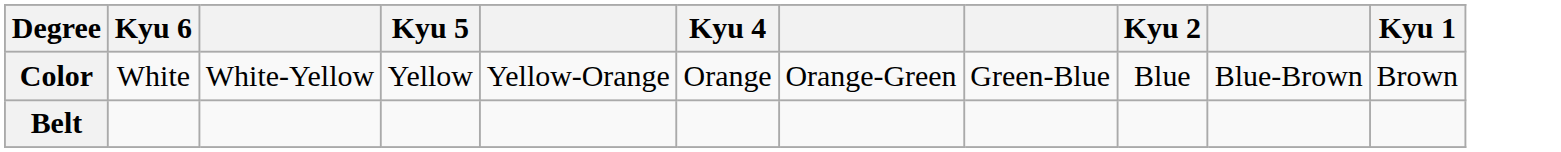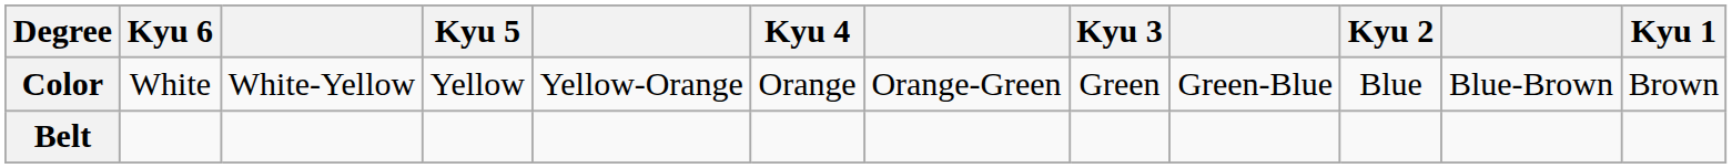+ column: Kyu 3 | Green
